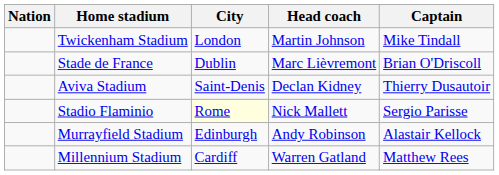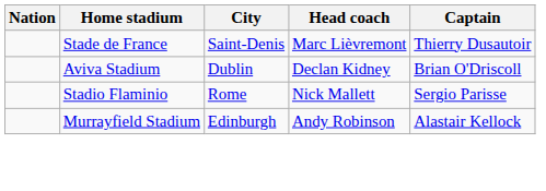- row: Twickenham Stadium | London | Martin Johnson | Mike Tindall
Stade de France | City: Dublin -> Saint-Denis
Stade de France | Captain: Brian O'Driscoll -> Thierry Dusautoir
Aviva Stadium | City: Saint-Denis -> Dublin
Aviva Stadium | Captain: Thierry Dusautoir -> Brian O'Driscoll
Stadio Flaminio | City: lightyellow background -> no background
- row: Millennium Stadium | Cardiff | Warren Gatland | Matthew Rees
